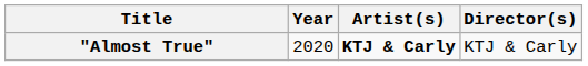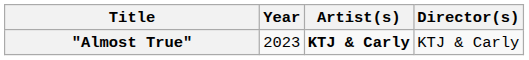"Almost True" | Year: 2020 -> 2023
